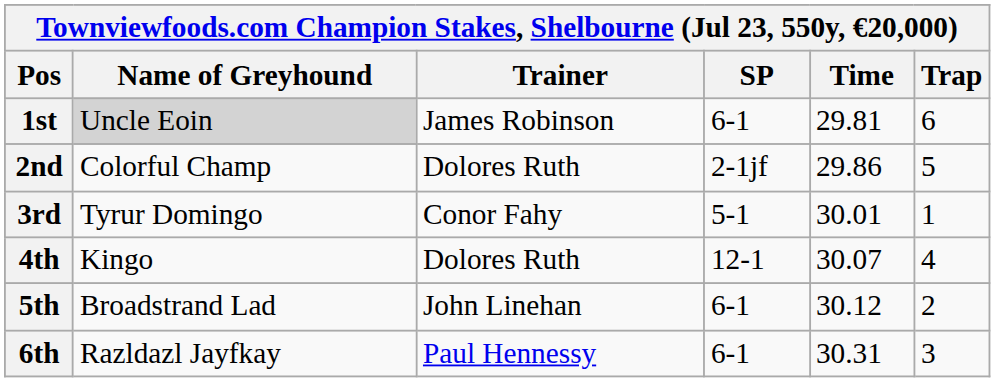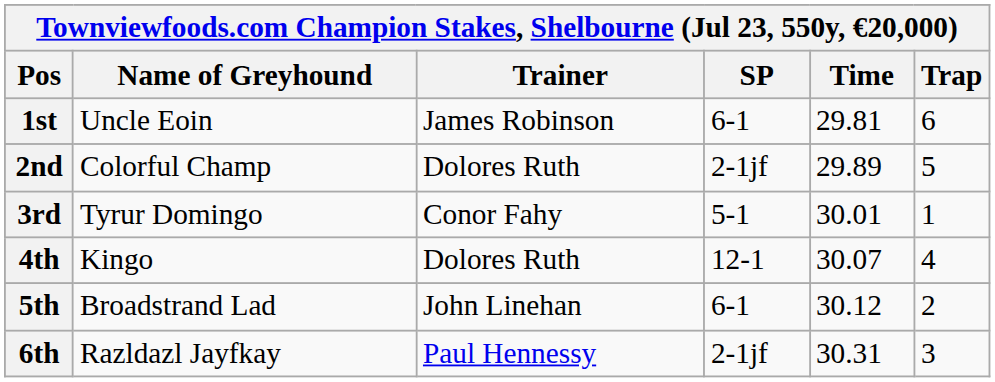1st | Name of Greyhound: lightgrey background -> no background
2nd | Time: 29.86 -> 29.89
6th | SP: 6-1 -> 2-1jf
